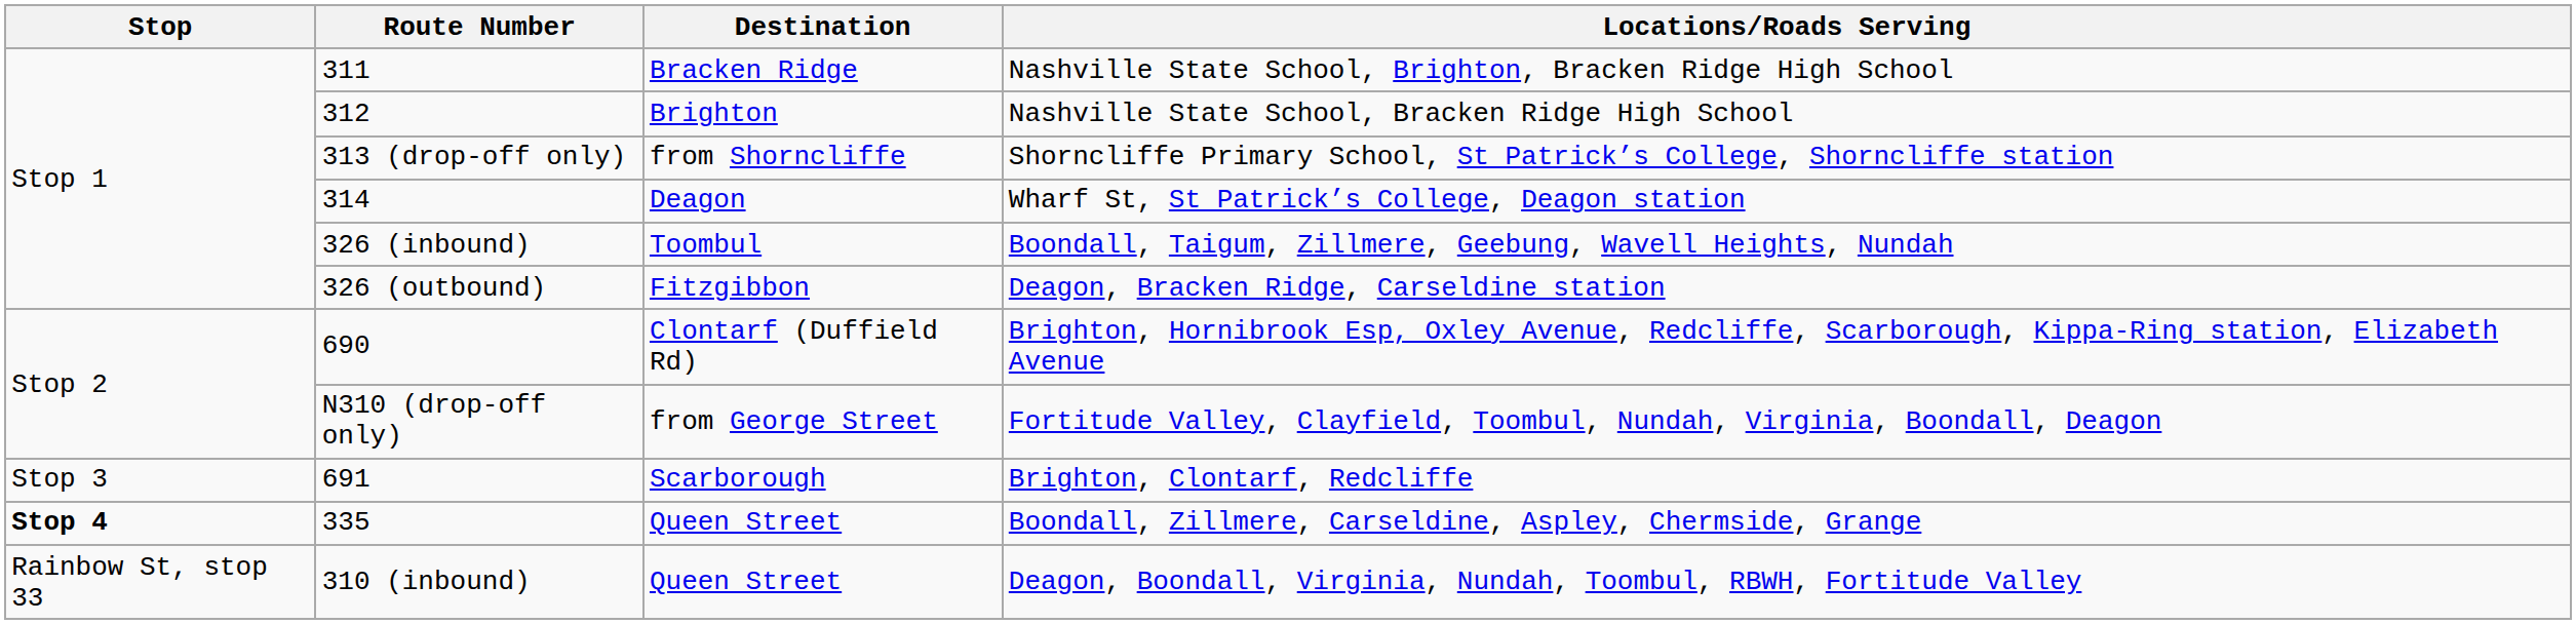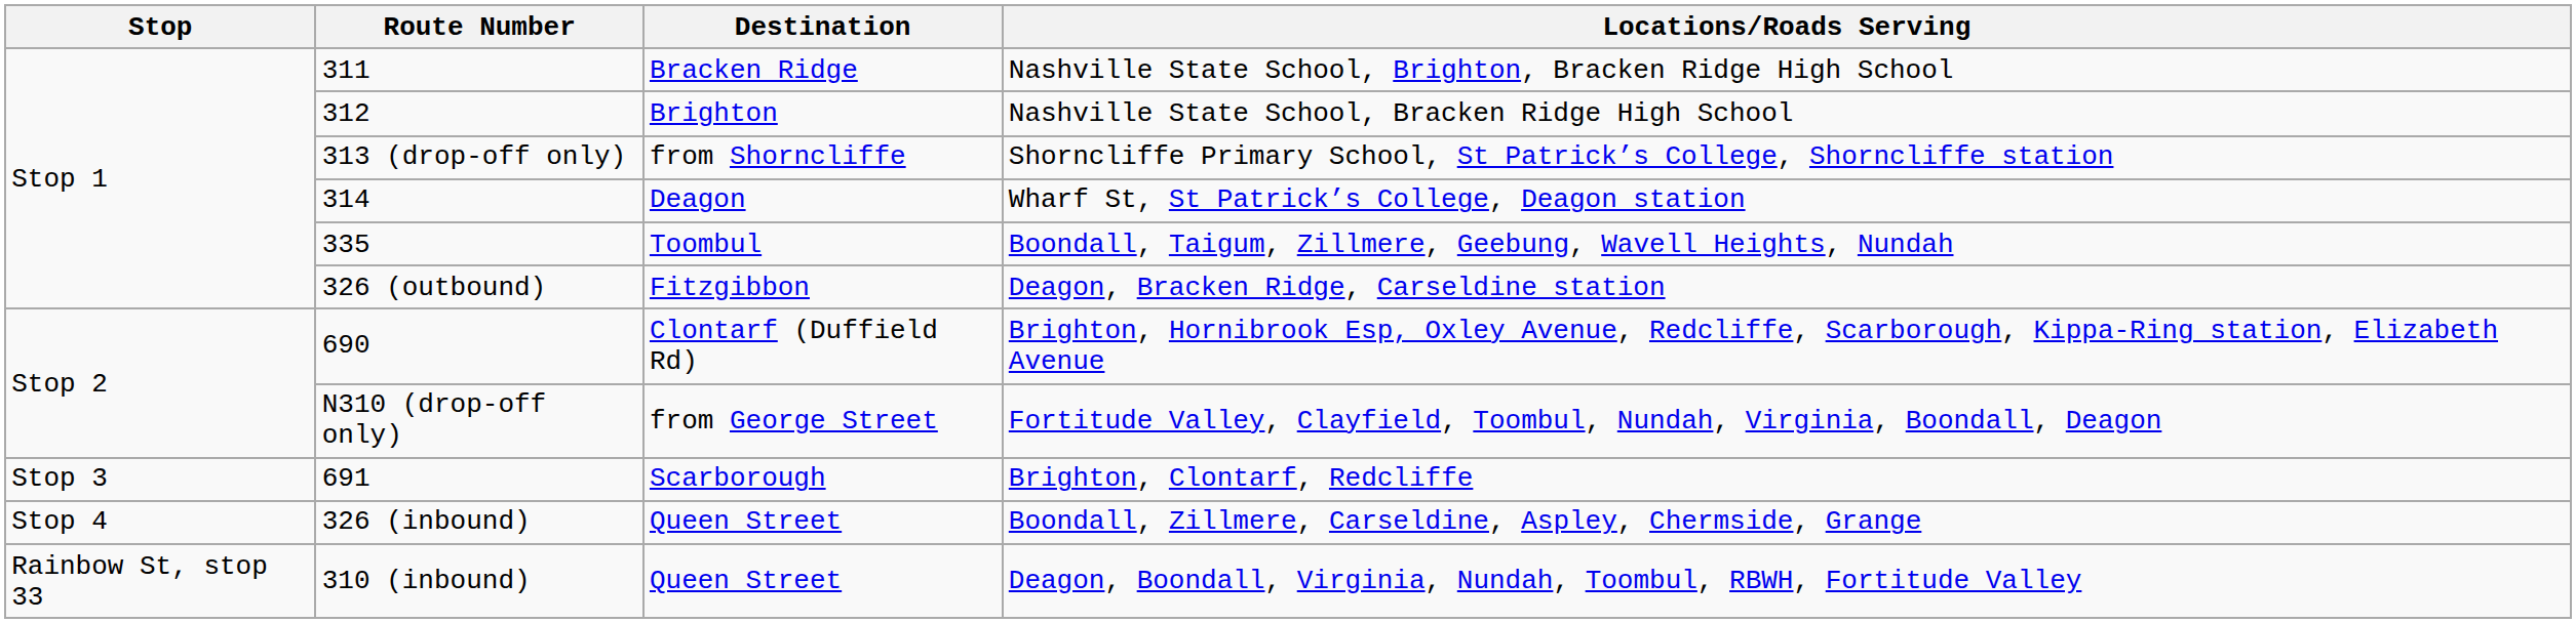Boondall, Taigum, Zillmere, Geebung, Wavell Heights, Nundah | Route Number: 326 (inbound) -> 335
Boondall, Zillmere, Carseldine, Aspley, Chermside, Grange | Stop: bold -> normal
Boondall, Zillmere, Carseldine, Aspley, Chermside, Grange | Route Number: 335 -> 326 (inbound)
